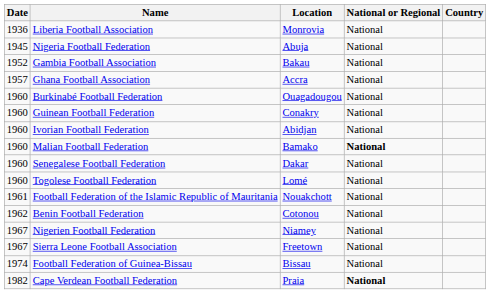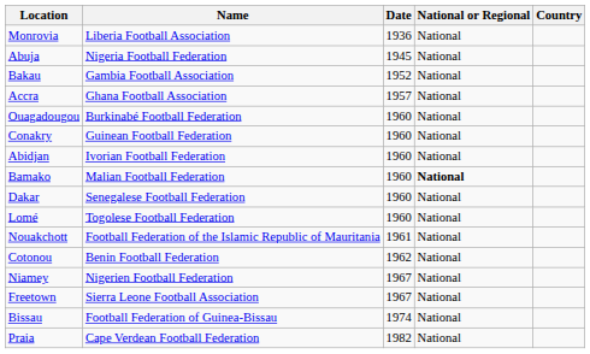columns swapped: Date <-> Location
Cape Verdean Football Federation | National or Regional: bold -> normal
